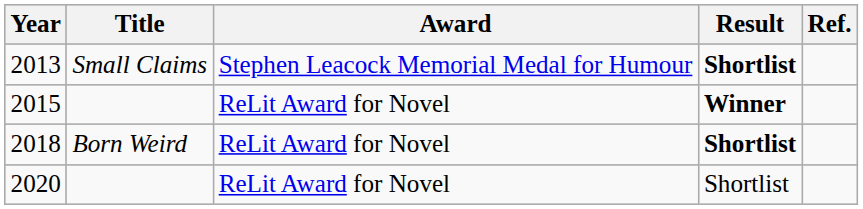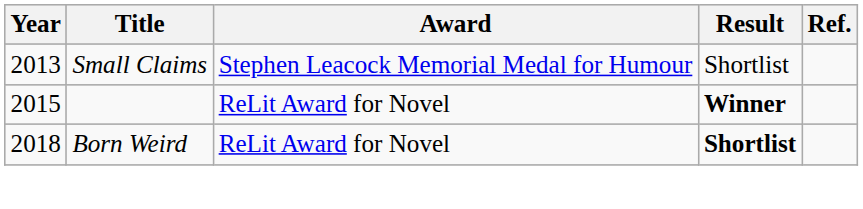2013 | Result: bold -> normal
- row: 2020 | ReLit Award for Novel | Shortlist
